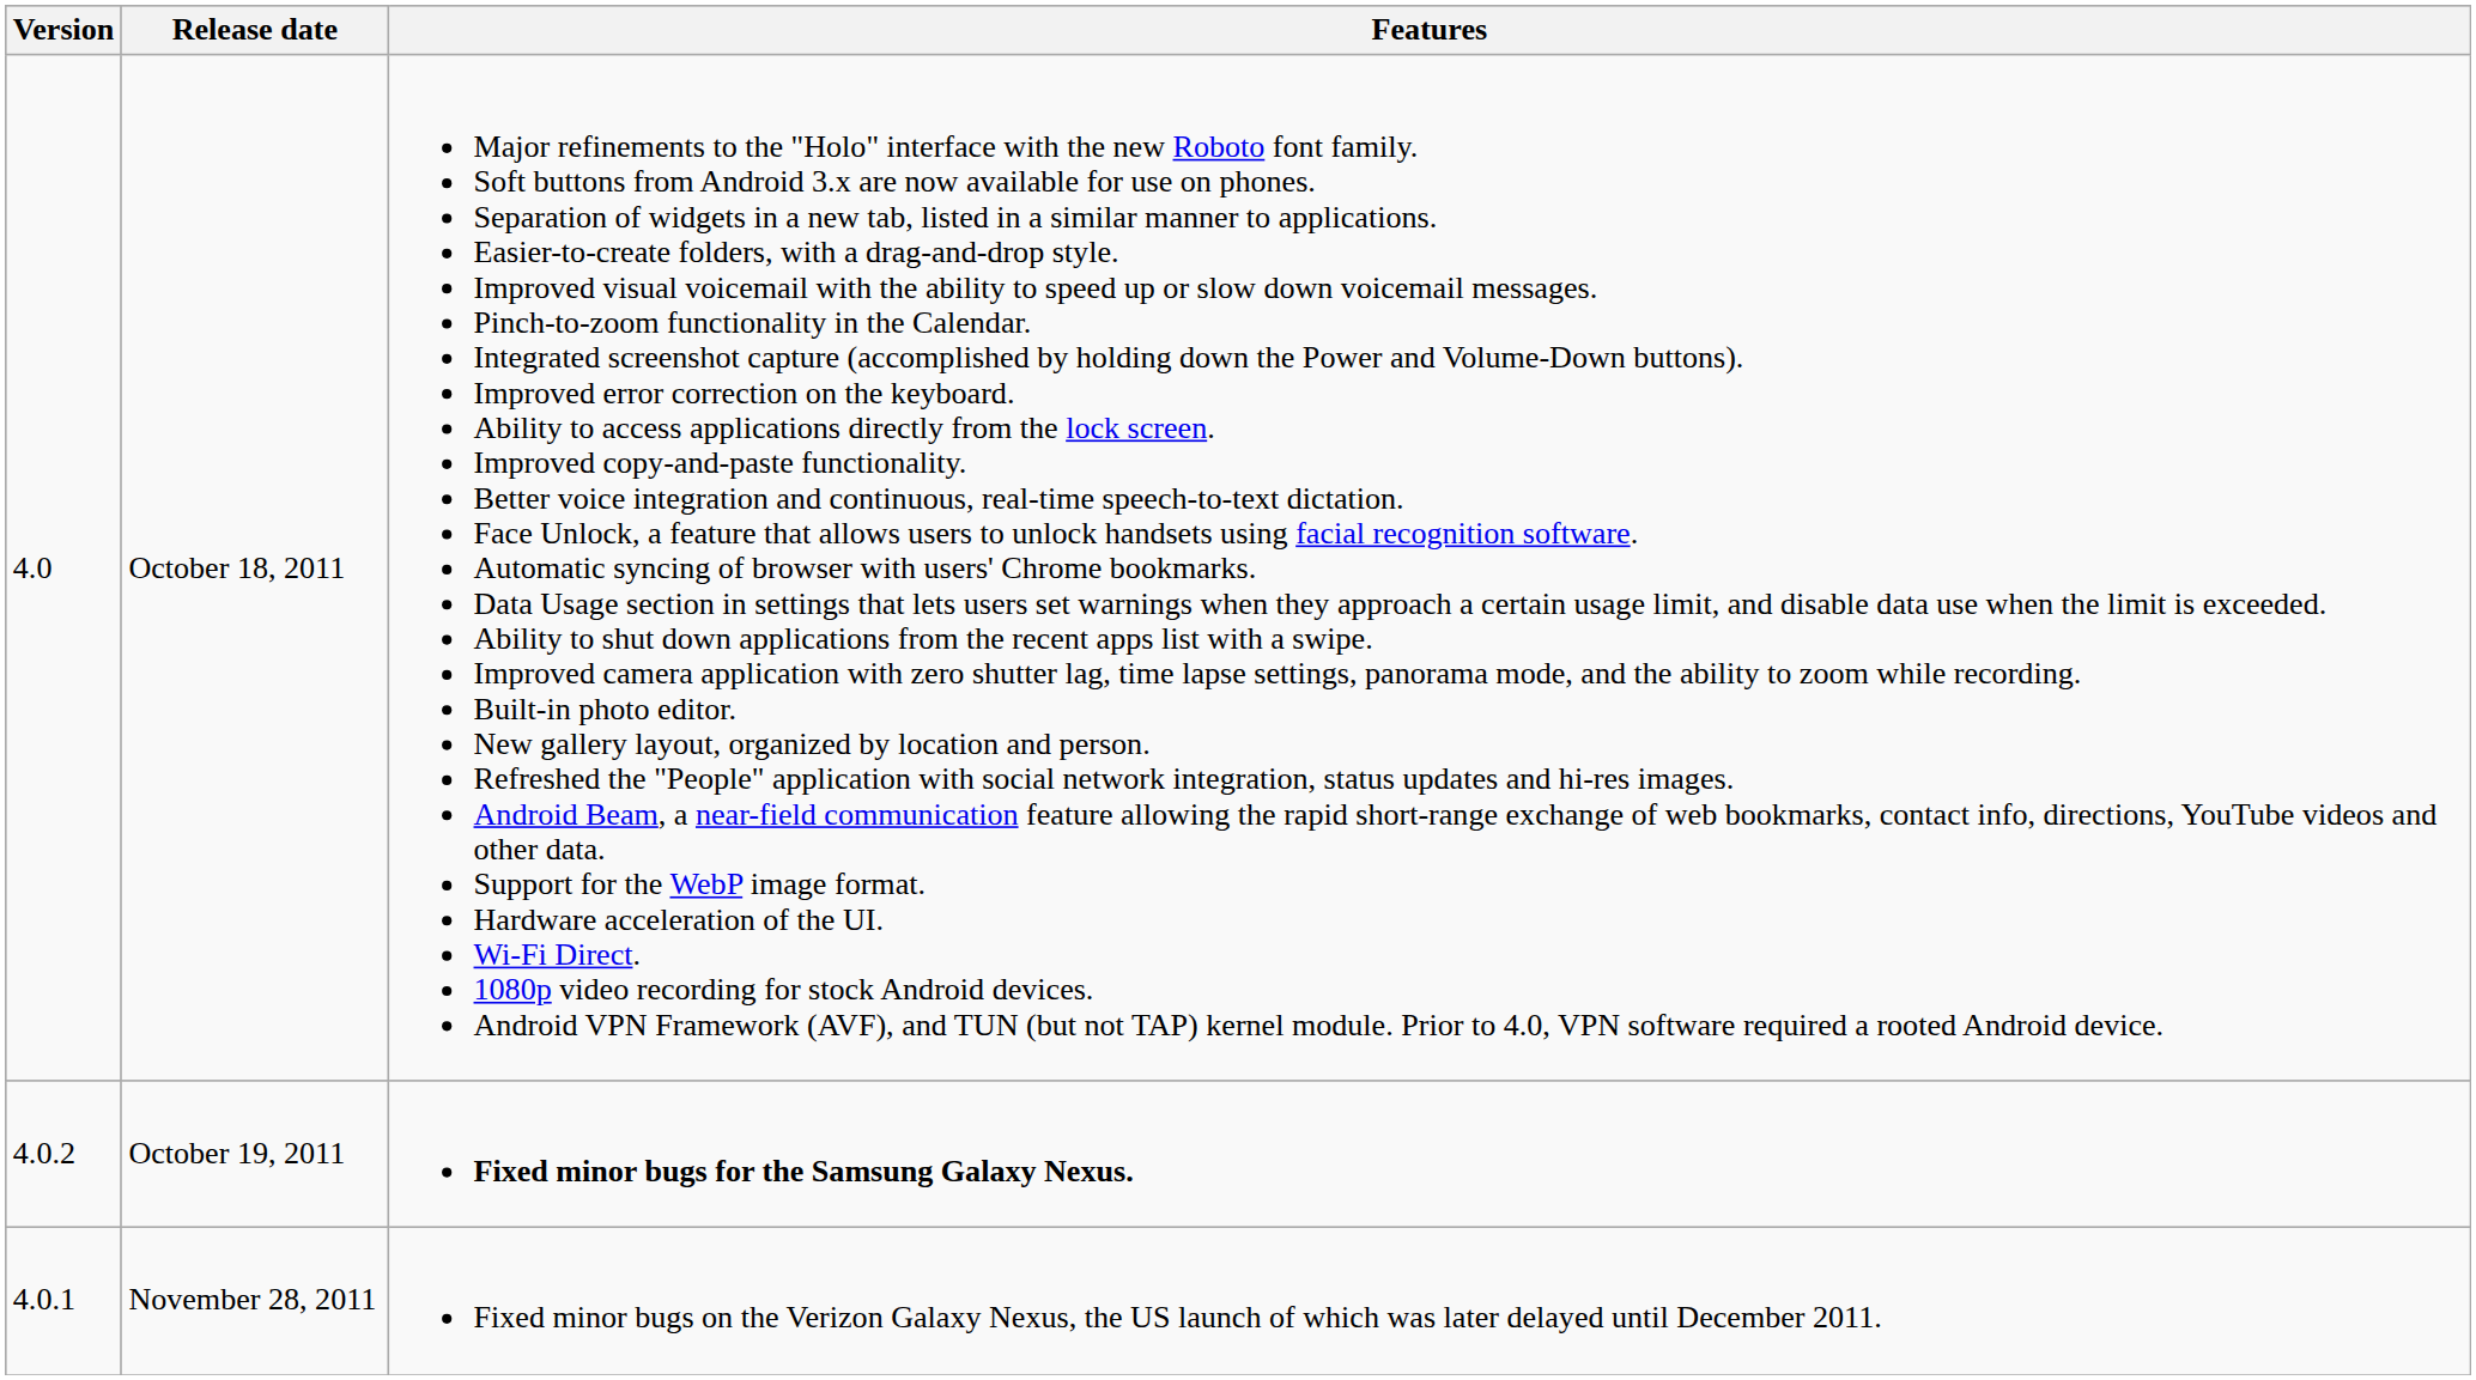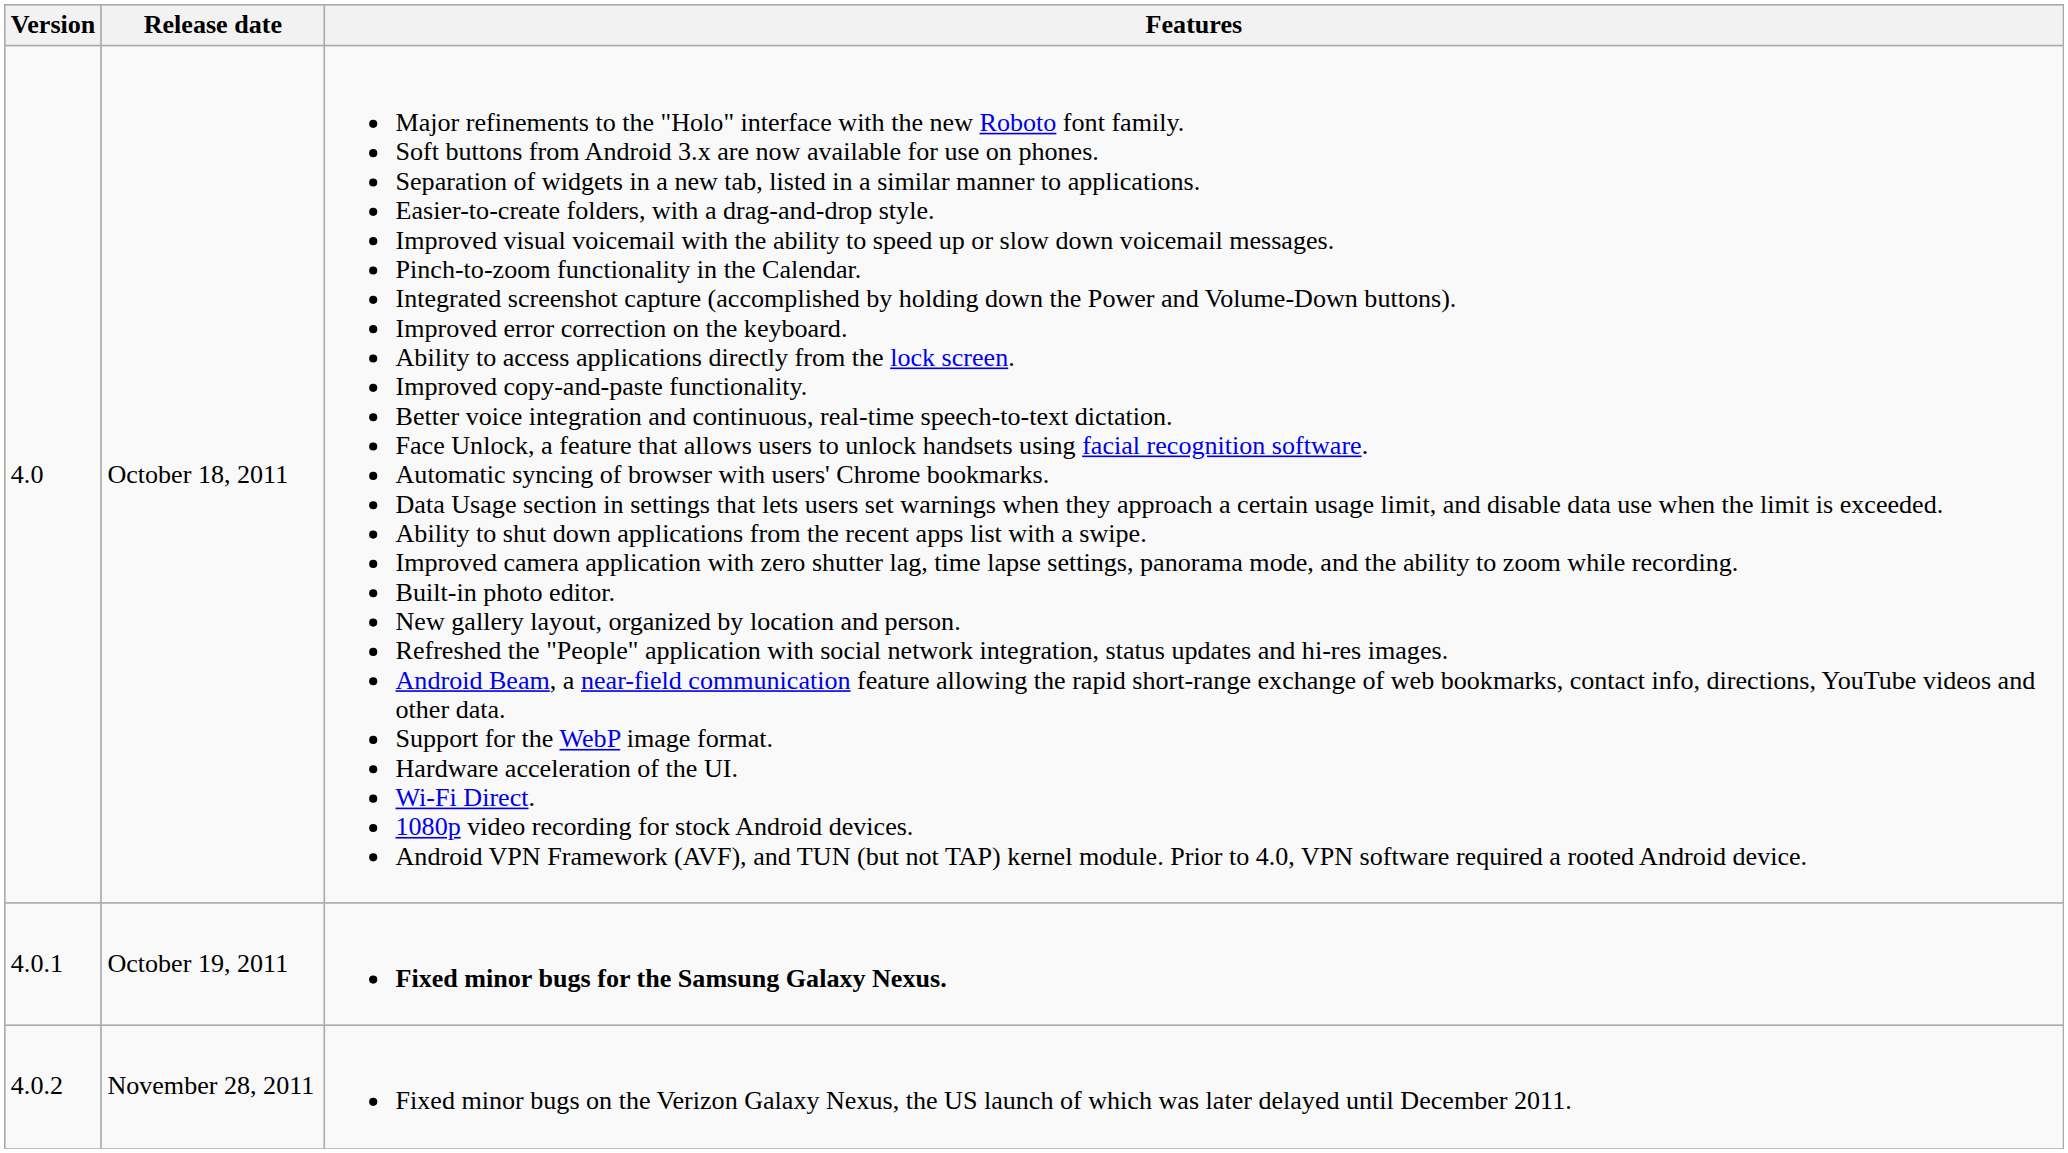October 19, 2011 | Version: 4.0.2 -> 4.0.1
November 28, 2011 | Version: 4.0.1 -> 4.0.2
